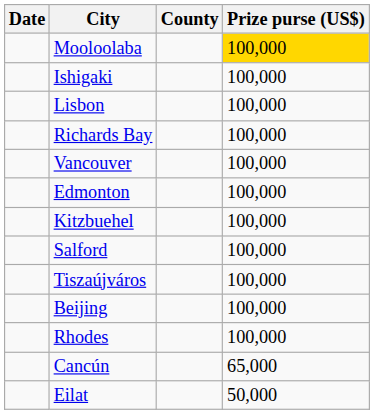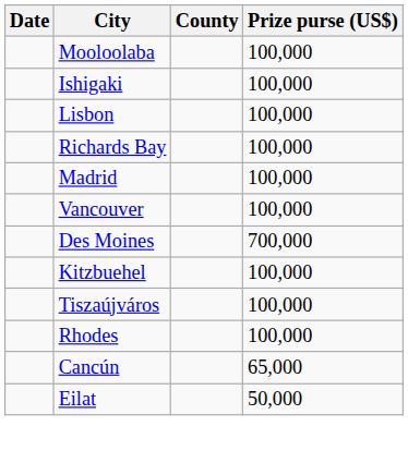Mooloolaba | Prize purse (US$): gold background -> no background
+ row: Madrid | 100,000
+ row: Des Moines | 700,000
- row: Edmonton | 100,000
- row: Salford | 100,000
- row: Beijing | 100,000
